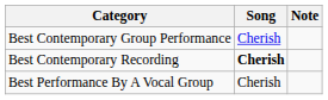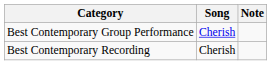Best Contemporary Recording | Song: bold -> normal
- row: Best Performance By A Vocal Group | Cherish
